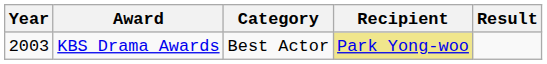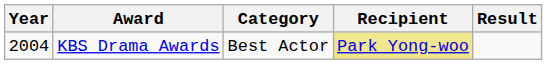KBS Drama Awards | Year: 2003 -> 2004
